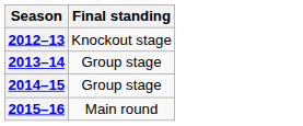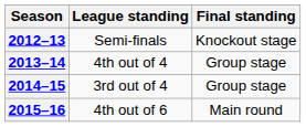+ column: League standing | Semi-finals | 4th out of 4 | 3rd out of 4 | 4th out of 6
